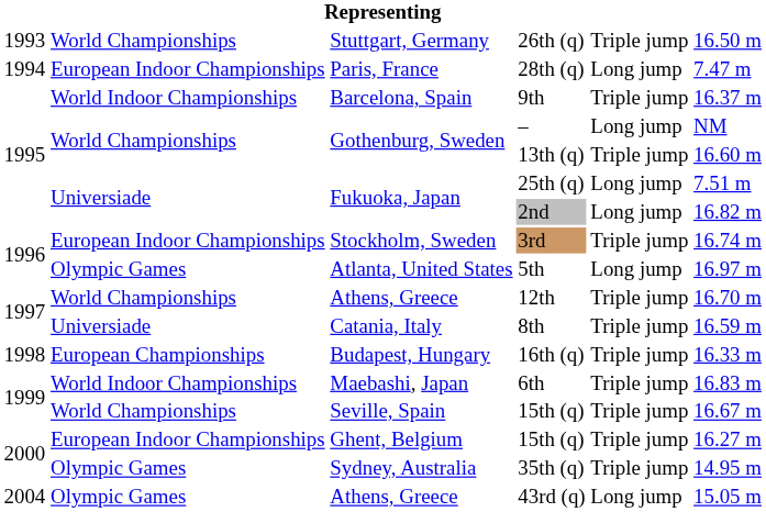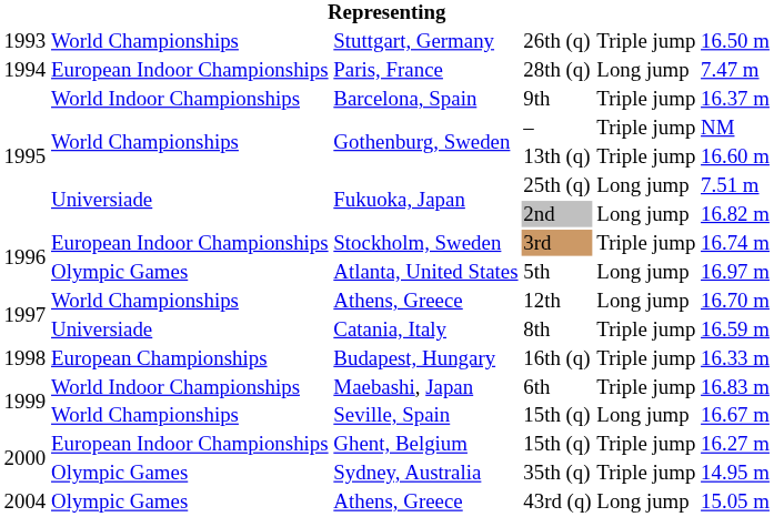– | column 5: Long jump -> Triple jump
12th | column 5: Triple jump -> Long jump
Seville, Spain / 15th (q) | column 5: Triple jump -> Long jump
